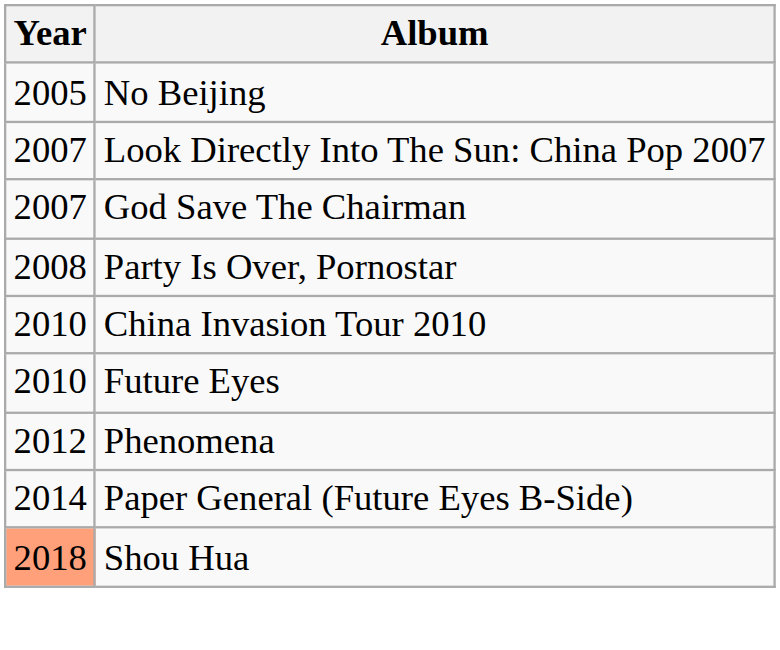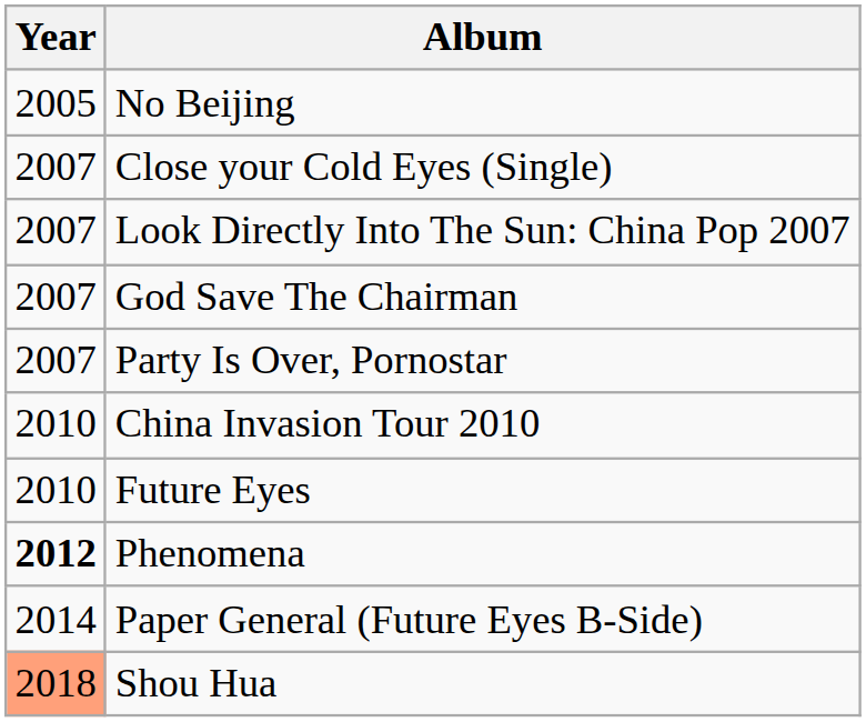+ row: 2007 | Close your Cold Eyes (Single)
Party Is Over, Pornostar | Year: 2008 -> 2007
Phenomena | Year: normal -> bold
